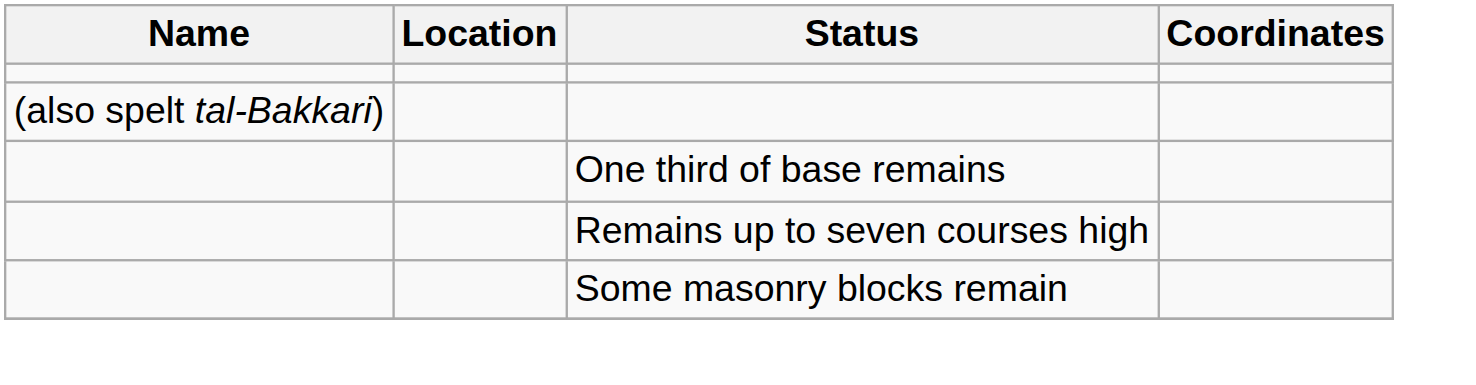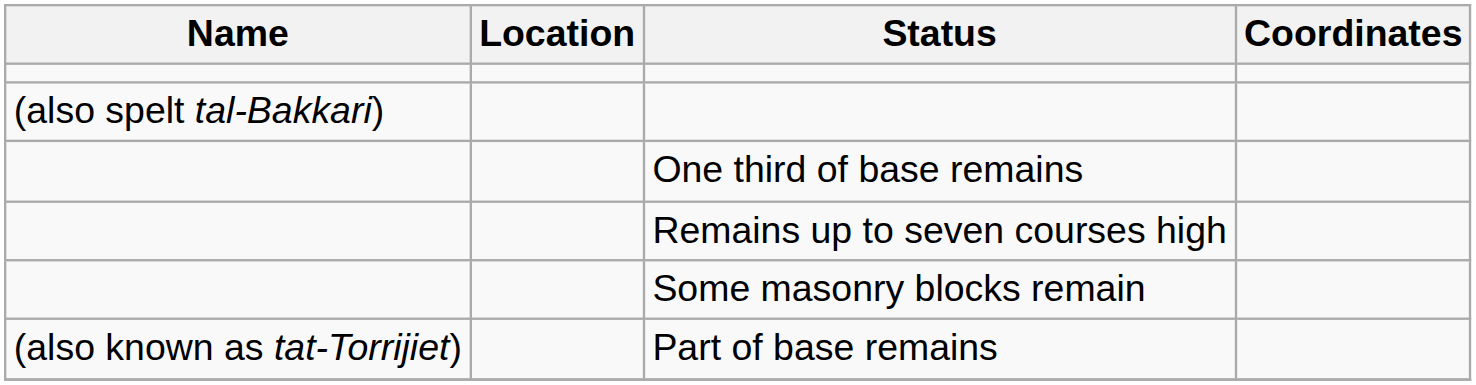+ row: (also known as tat-Torrijiet) | Part of base remains
